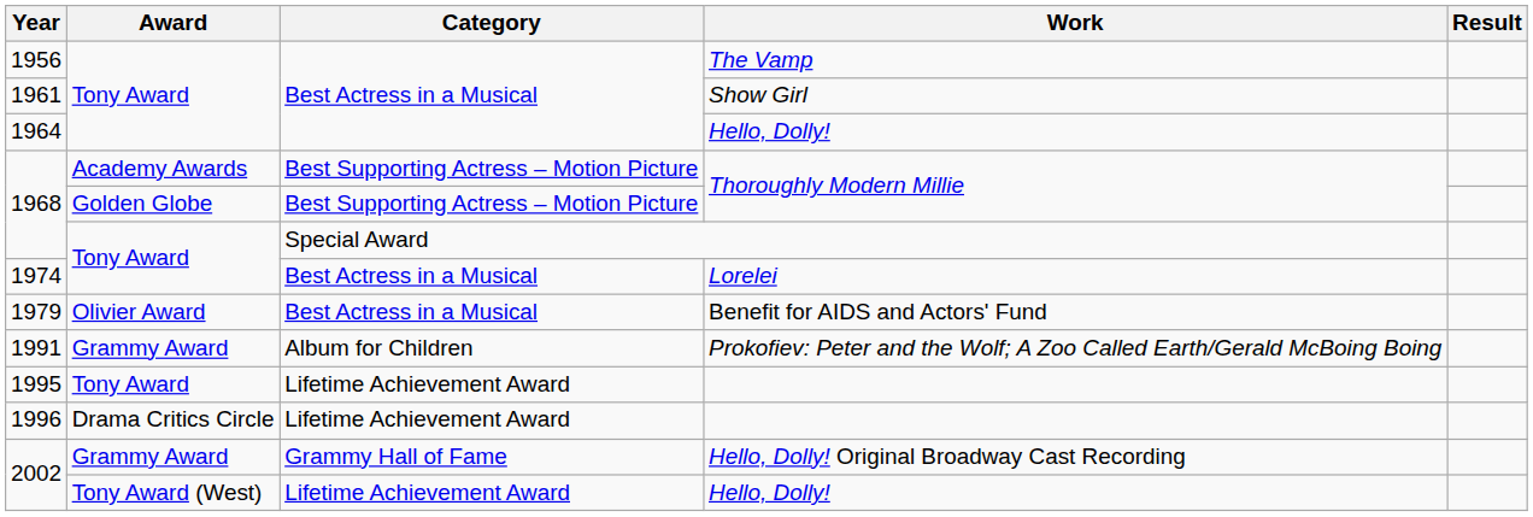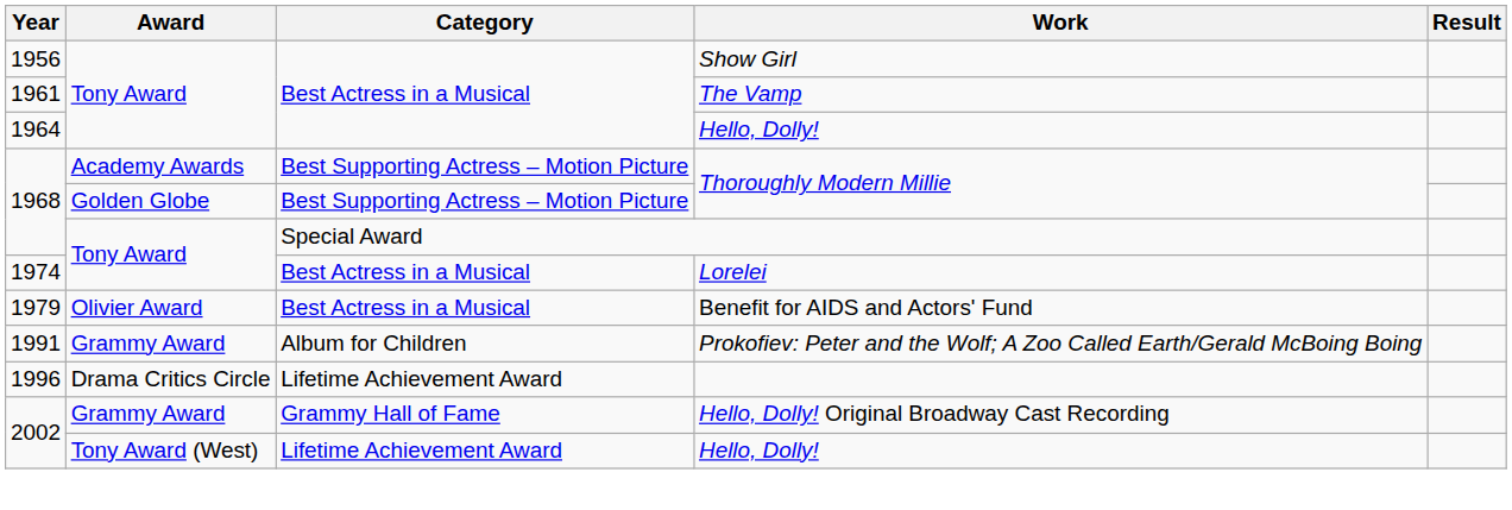1956 | Work: The Vamp -> Show Girl
1961 | Work: Show Girl -> The Vamp
- row: 1995 | Tony Award | Lifetime Achievement Award
